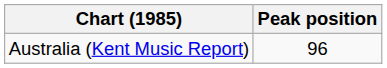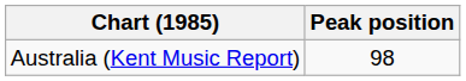Australia (Kent Music Report) | Peak position: 96 -> 98
